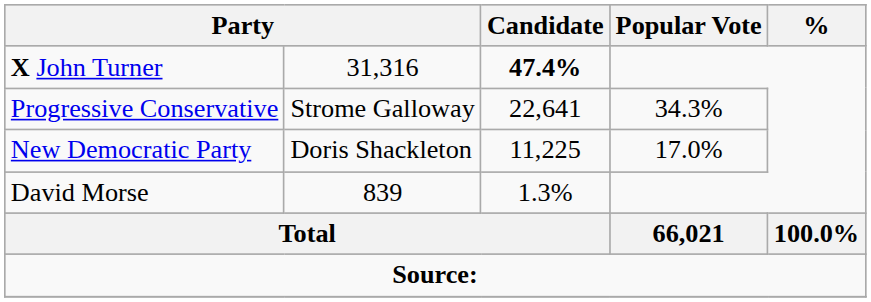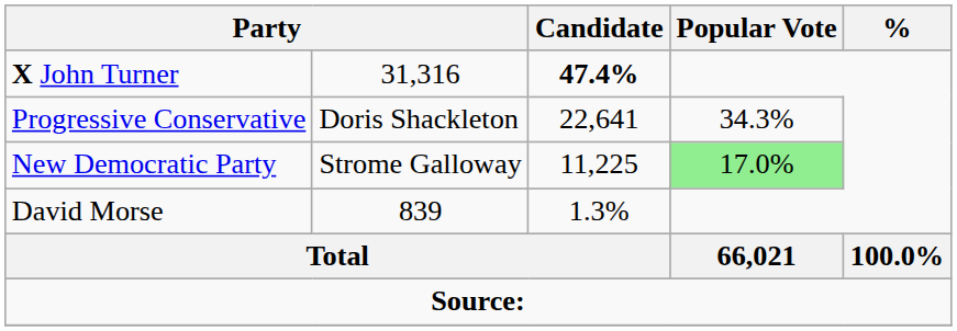Progressive Conservative | column 2: Strome Galloway -> Doris Shackleton
New Democratic Party | column 2: Doris Shackleton -> Strome Galloway
New Democratic Party | Popular Vote: no background -> lightgreen background
